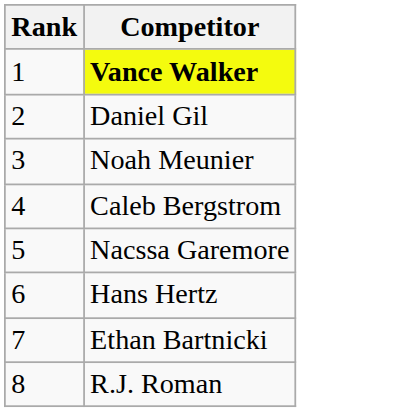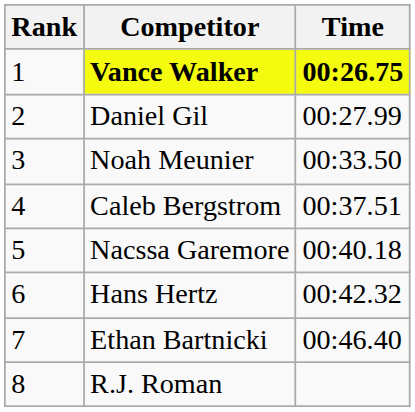+ column: Time | 00:26.75 | 00:27.99 | 00:33.50 | 00:37.51 | 00:40.18 | 00:42.32 | 00:46.40
